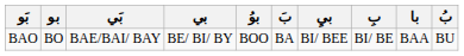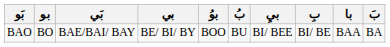columns swapped: بُ <-> بَ
